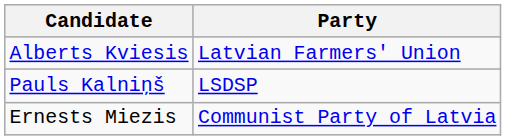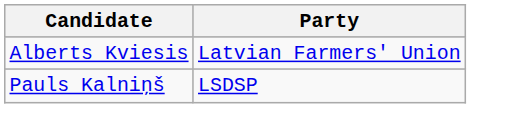- row: Ernests Miezis | Communist Party of Latvia
